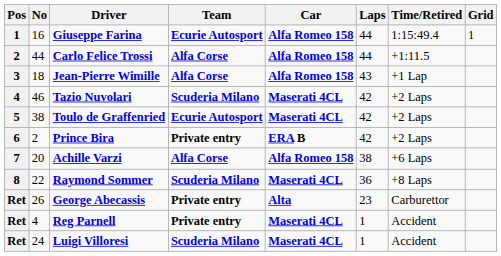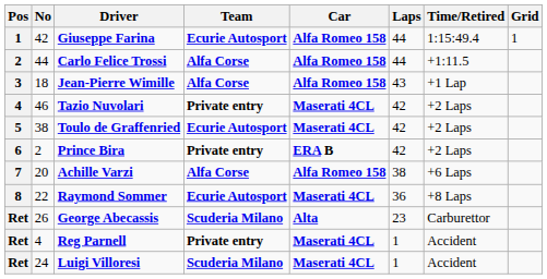Giuseppe Farina | No: 16 -> 42
Tazio Nuvolari | Team: Scuderia Milano -> Private entry
Raymond Sommer | Team: Scuderia Milano -> Ecurie Autosport
George Abecassis | Team: Private entry -> Scuderia Milano
